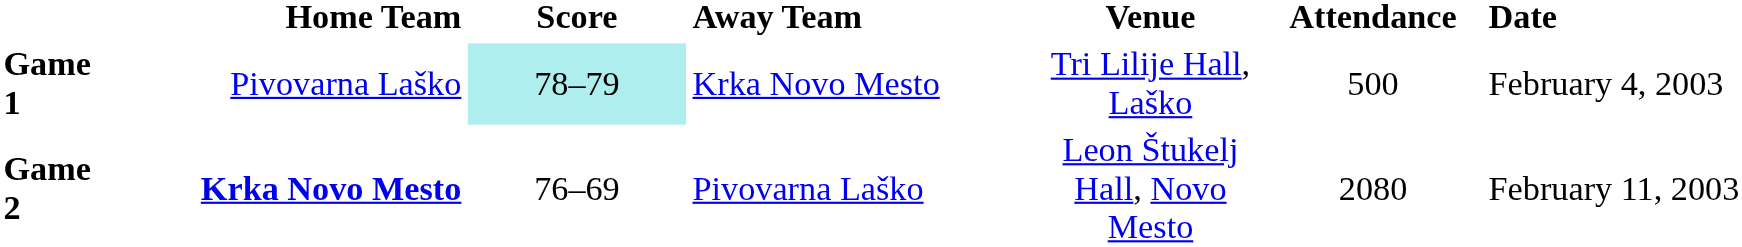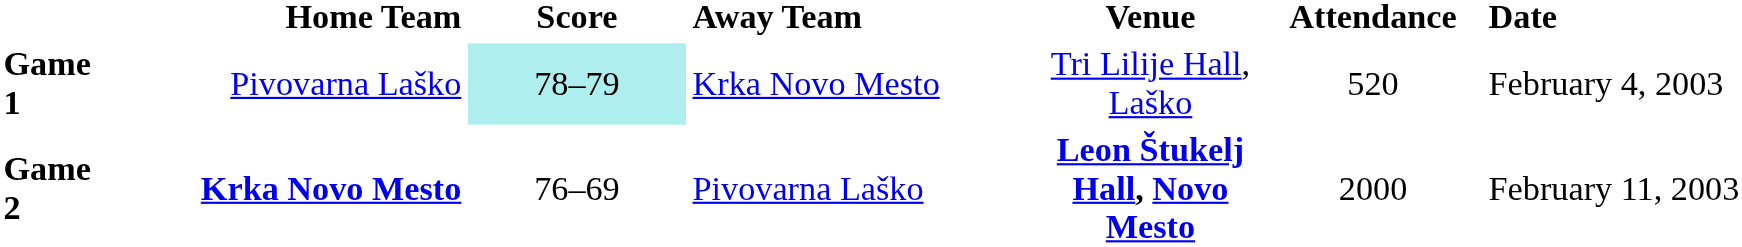Game 1 | Attendance: 500 -> 520
Game 2 | Venue: normal -> bold
Game 2 | Attendance: 2080 -> 2000
